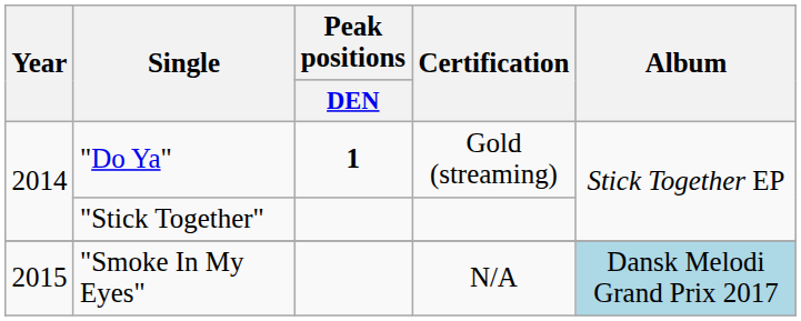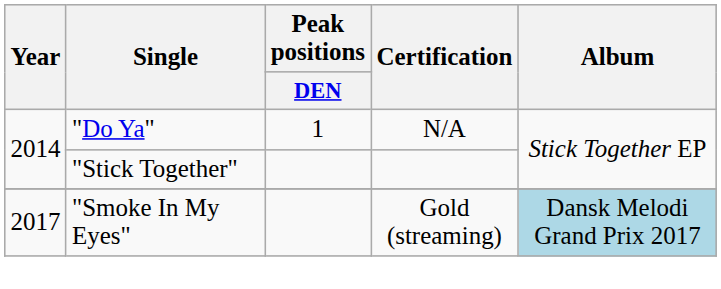"Do Ya" | Peak positions / DEN: bold -> normal
"Do Ya" | Certification: Gold (streaming) -> N/A
"Smoke In My Eyes" | Year: 2015 -> 2017
"Smoke In My Eyes" | Certification: N/A -> Gold (streaming)
